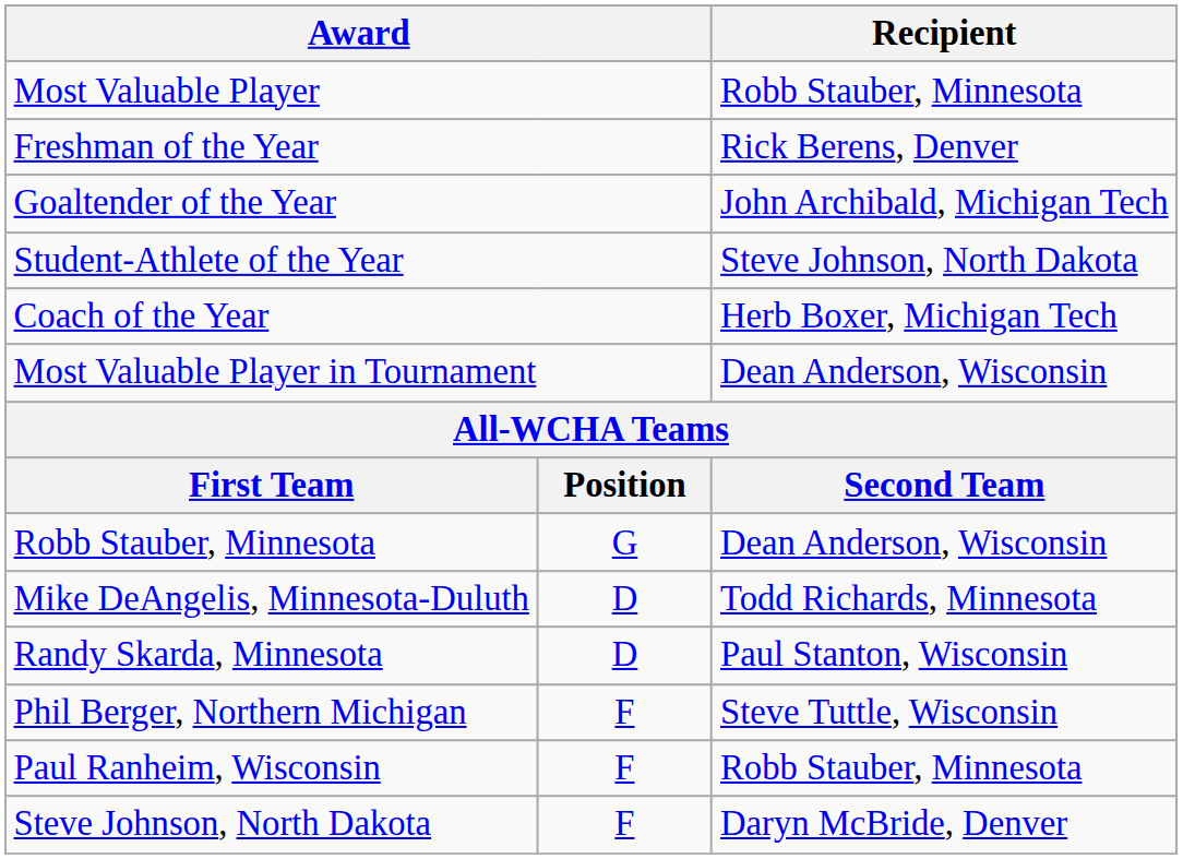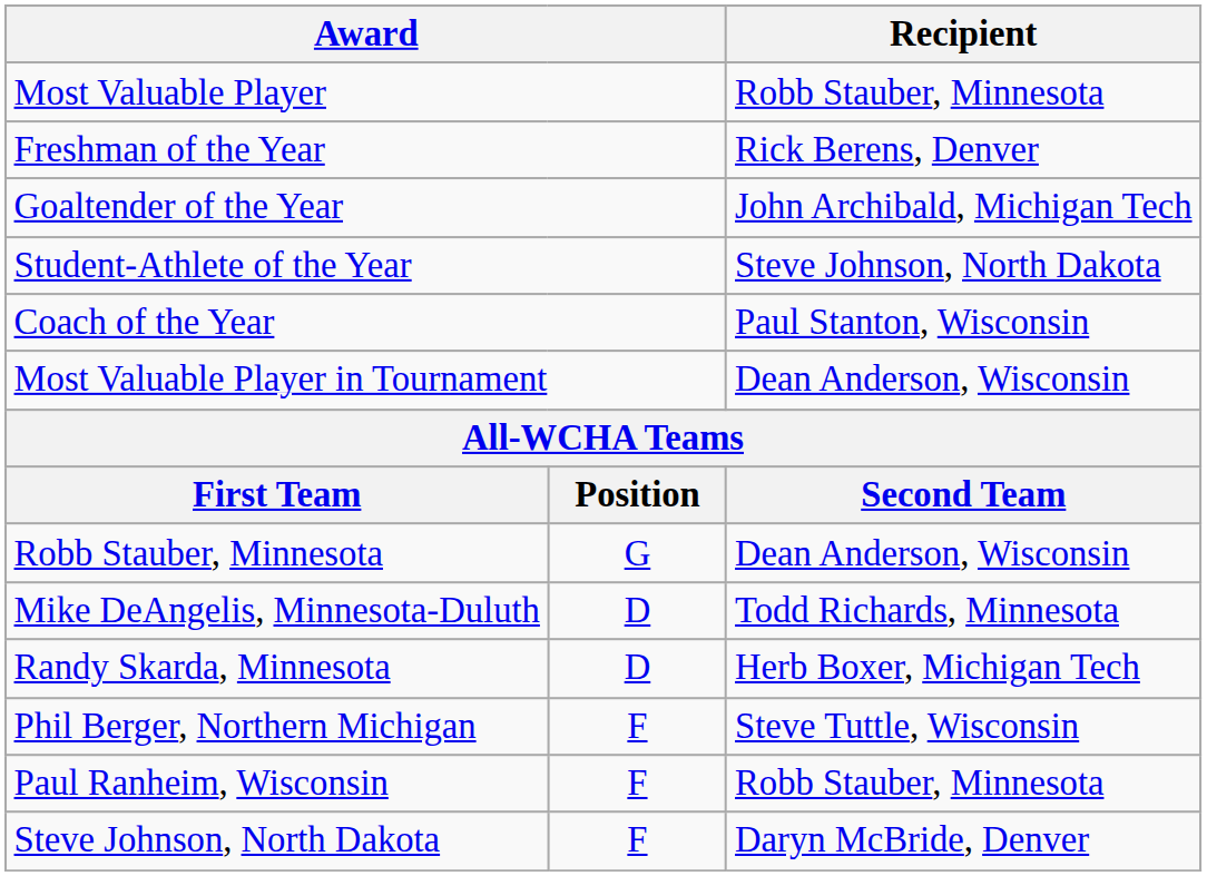Coach of the Year | Recipient: Herb Boxer, Michigan Tech -> Paul Stanton, Wisconsin
Randy Skarda, Minnesota | Recipient: Paul Stanton, Wisconsin -> Herb Boxer, Michigan Tech
